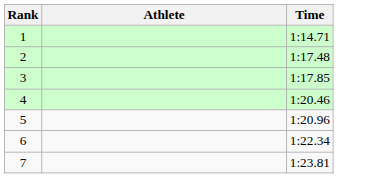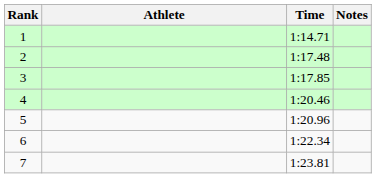+ column: Notes
